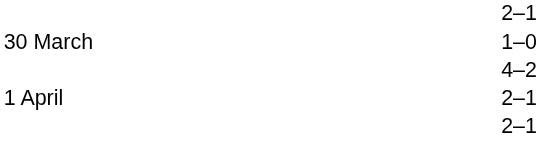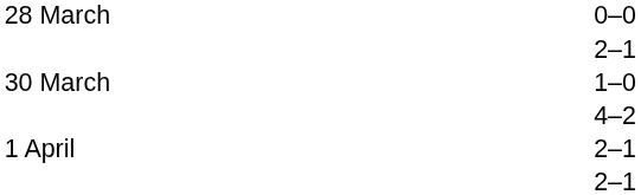+ row: 28 March | 0–0
